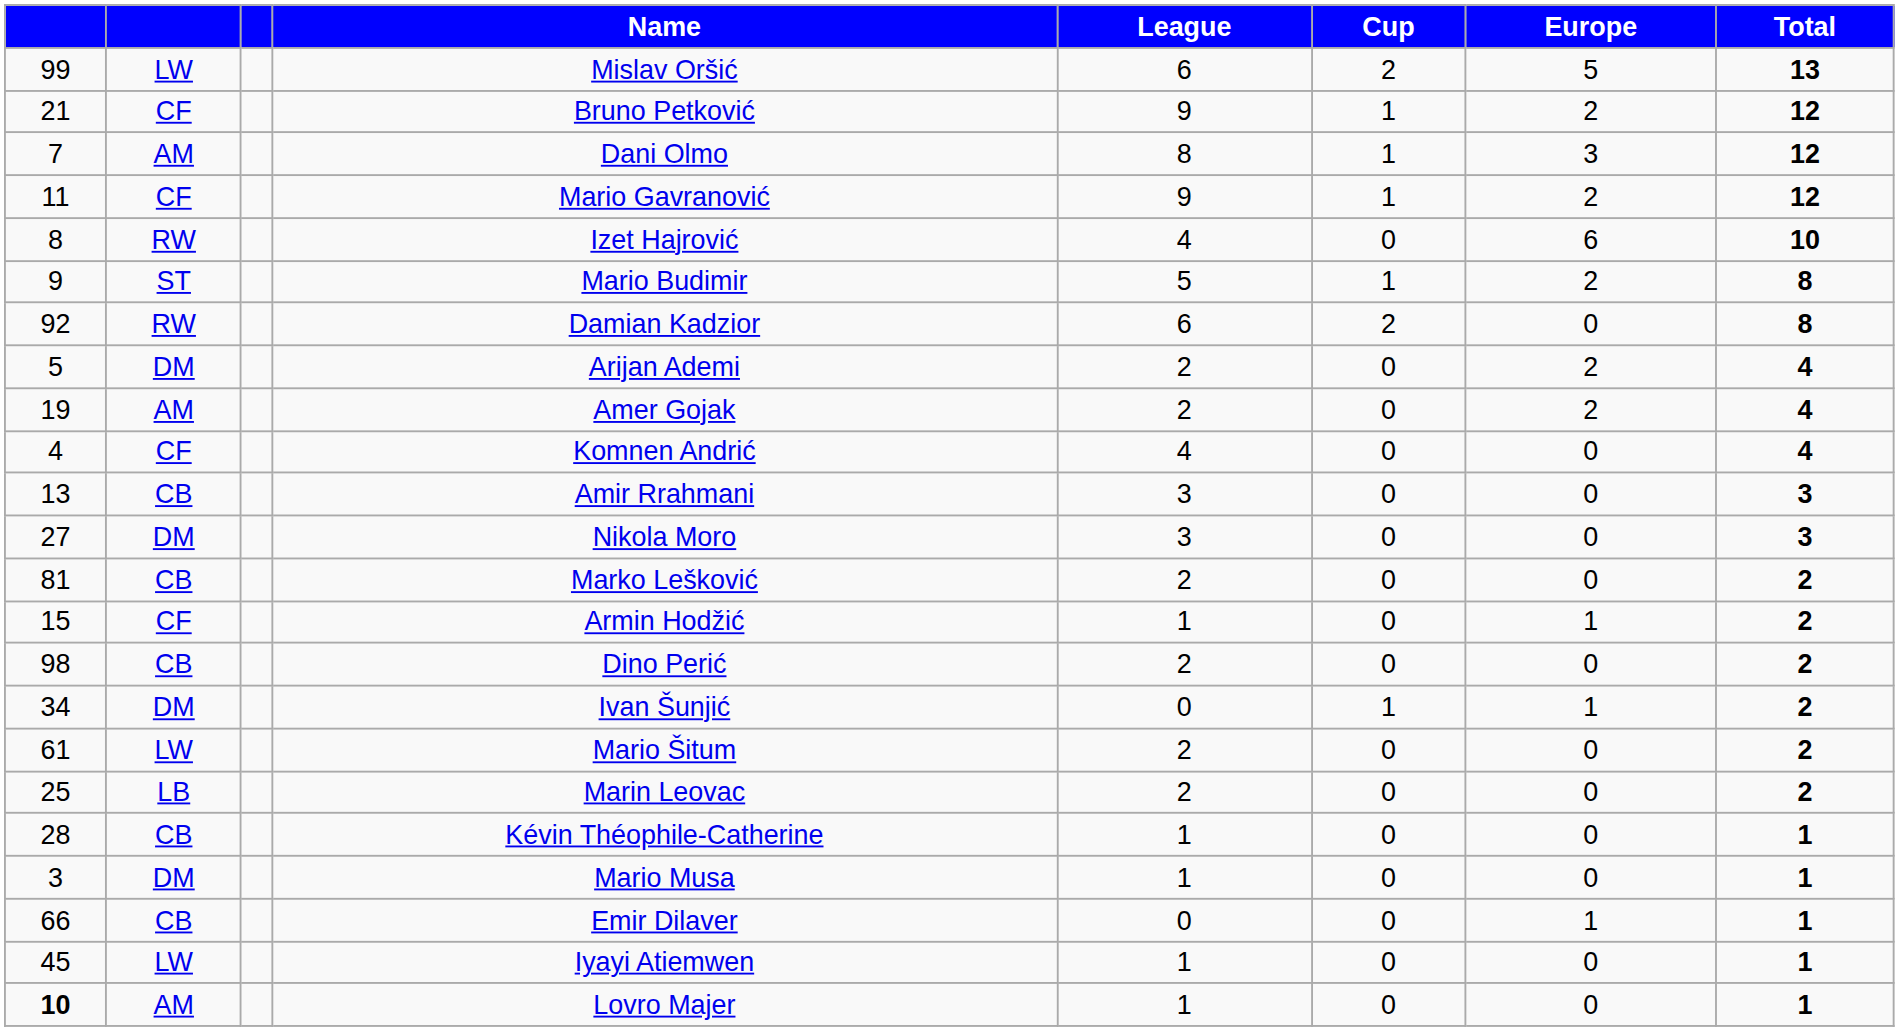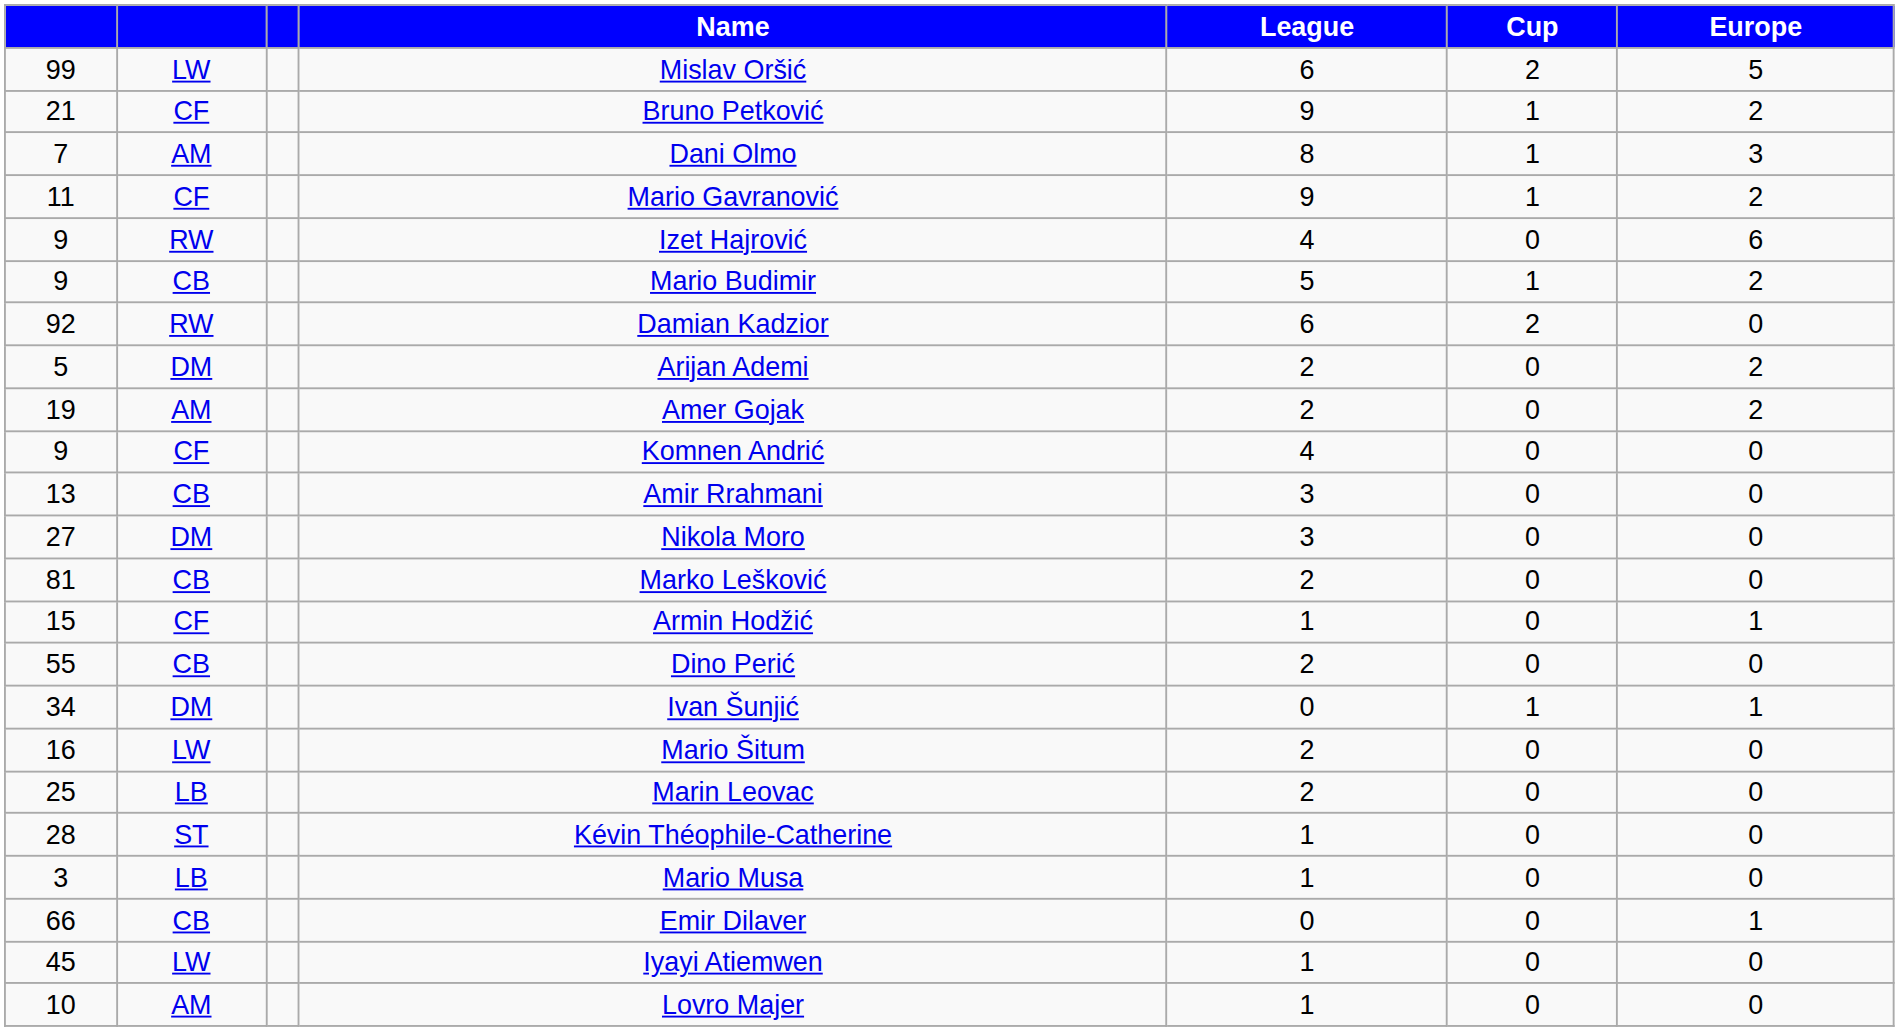- column: Total | 13 | 12 | 12 | 12 | 10 | 8 | 8 | 4 | 4 | 4 | 3 | 3 | 2 | 2 | 2 | 2 | 2 | 2 | 1 | 1 | 1 | 1 | 1
Izet Hajrović | column 1: 8 -> 9
Mario Budimir | column 2: ST -> CB
Komnen Andrić | column 1: 4 -> 9
Dino Perić | column 1: 98 -> 55
Mario Šitum | column 1: 61 -> 16
Kévin Théophile-Catherine | column 2: CB -> ST
Mario Musa | column 2: DM -> LB
Lovro Majer | column 1: bold -> normal
